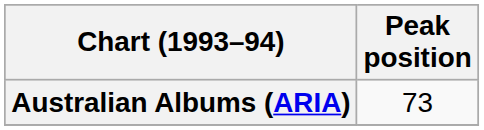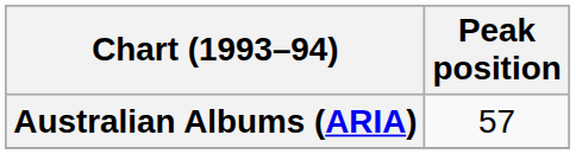Australian Albums (ARIA) | Peak position: 73 -> 57
